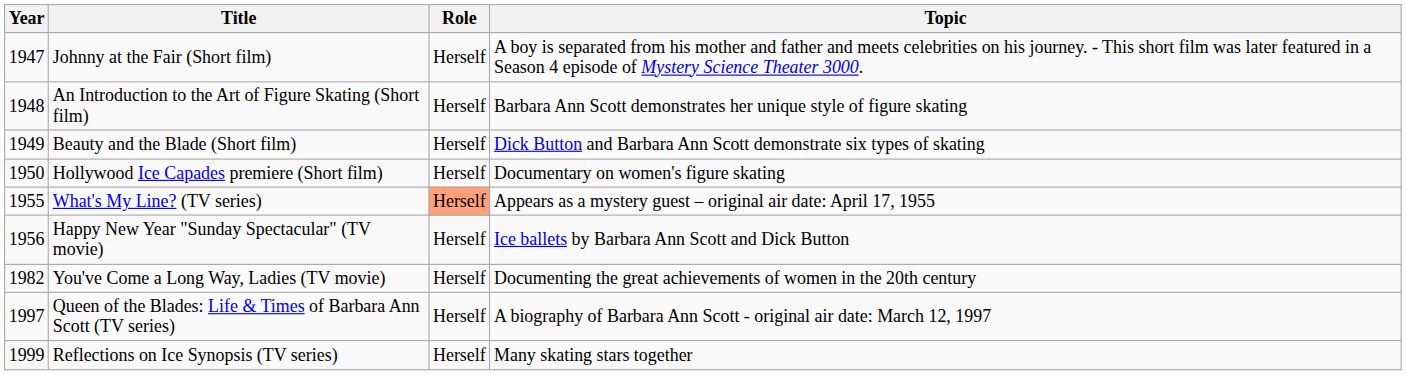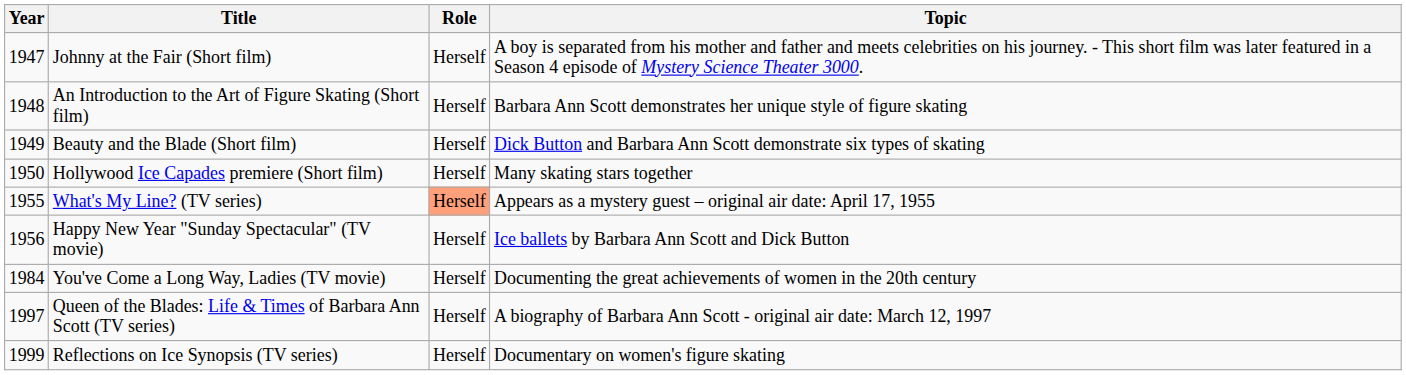Hollywood Ice Capades premiere (Short film) | Topic: Documentary on women's figure skating -> Many skating stars together
You've Come a Long Way, Ladies (TV movie) | Year: 1982 -> 1984
Reflections on Ice Synopsis (TV series) | Topic: Many skating stars together -> Documentary on women's figure skating
